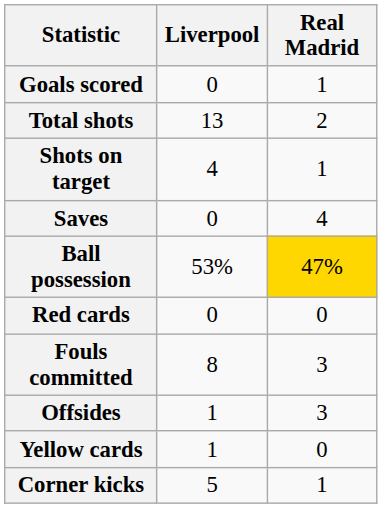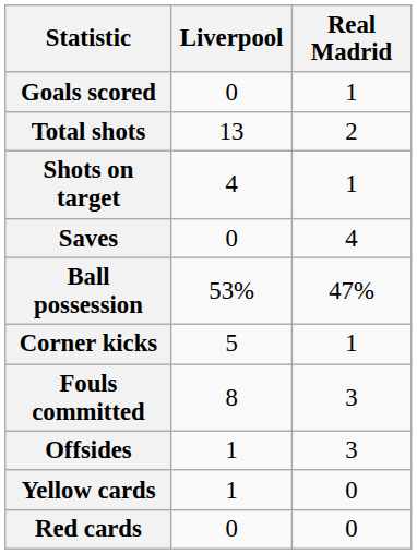Ball possession | Real Madrid: gold background -> no background
rows swapped: Corner kicks <-> Red cards
